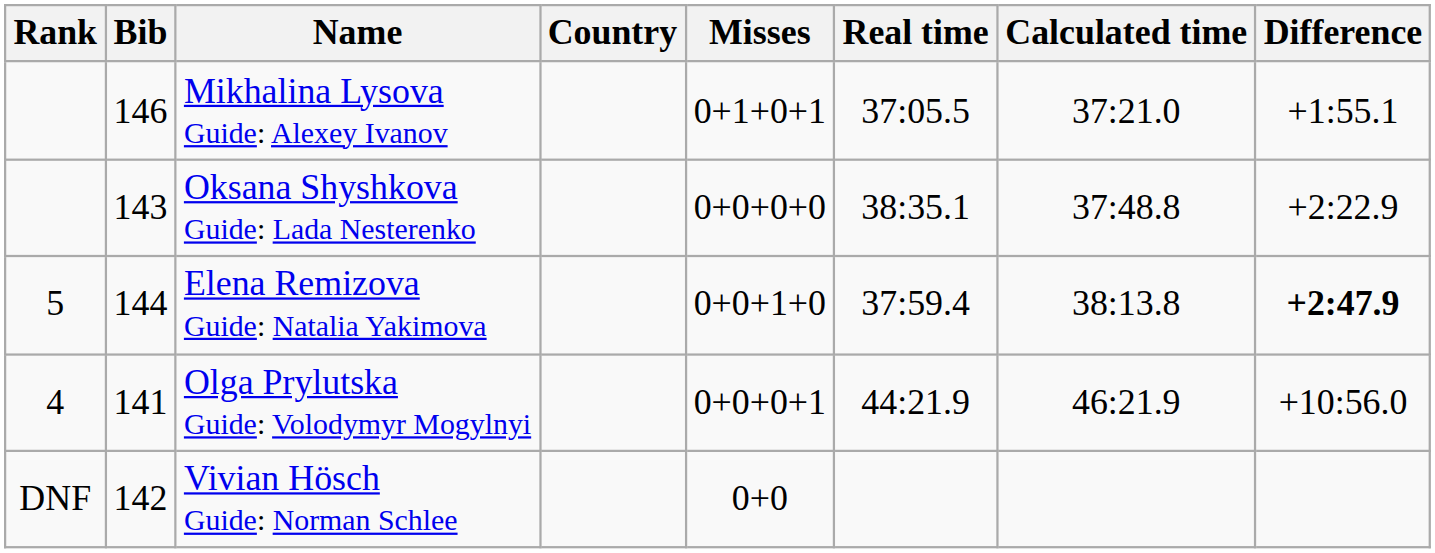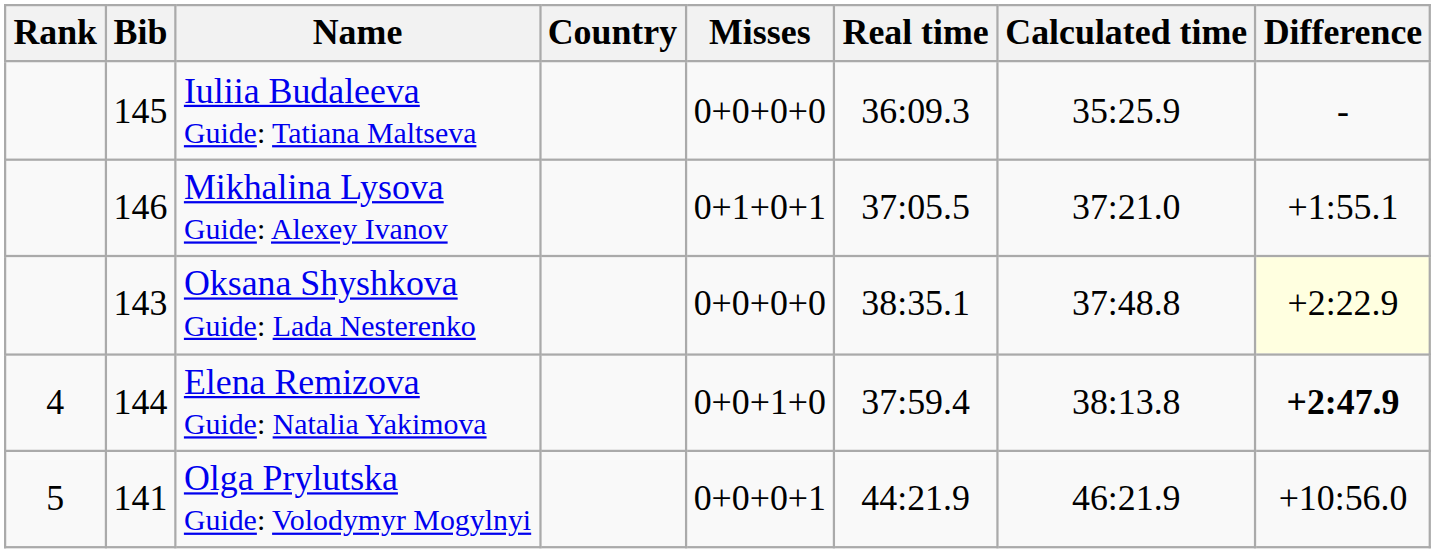+ row: 145 | Iuliia Budaleeva Guide: Tatiana Maltseva | 0+0+0+0 | 36:09.3 | 35:25.9 | -
Oksana Shyshkova Guide: Lada Nesterenko | Difference: no background -> lightyellow background
Elena Remizova Guide: Natalia Yakimova | Rank: 5 -> 4
Olga Prylutska Guide: Volodymyr Mogylnyi | Rank: 4 -> 5
- row: DNF | 142 | Vivian Hösch Guide: Norman Schlee | 0+0
